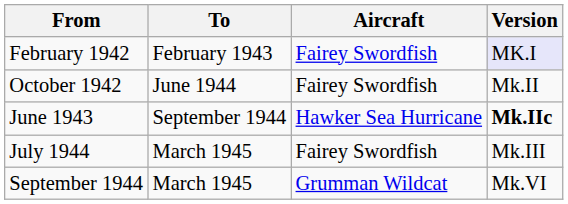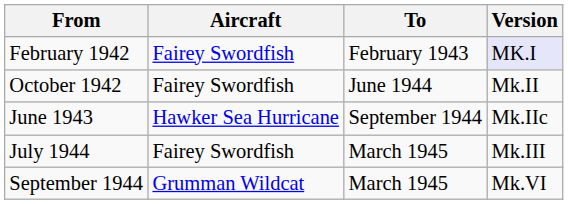columns swapped: To <-> Aircraft
June 1943 | Version: bold -> normal
